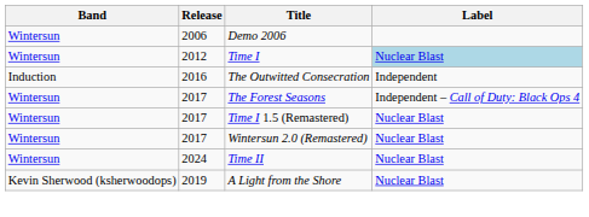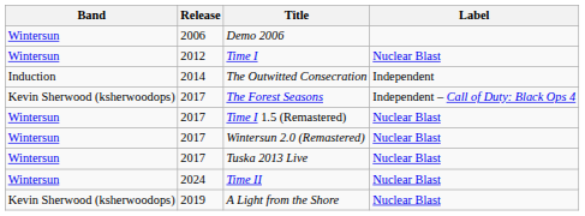Time I | Label: lightblue background -> no background
The Outwitted Consecration | Release: 2016 -> 2014
The Forest Seasons | Band: Wintersun -> Kevin Sherwood (ksherwoodops)
+ row: Wintersun | 2017 | Tuska 2013 Live | Nuclear Blast
